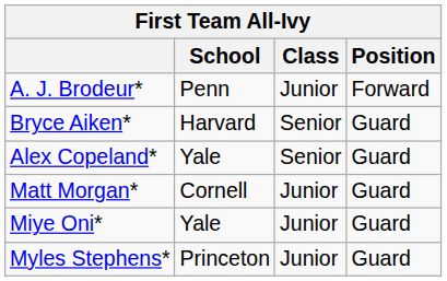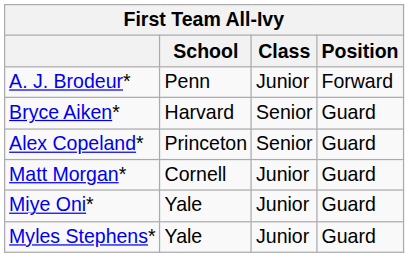Alex Copeland* | School: Yale -> Princeton
Myles Stephens* | School: Princeton -> Yale
